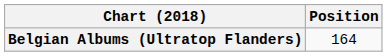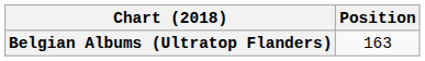Belgian Albums (Ultratop Flanders) | Position: 164 -> 163
